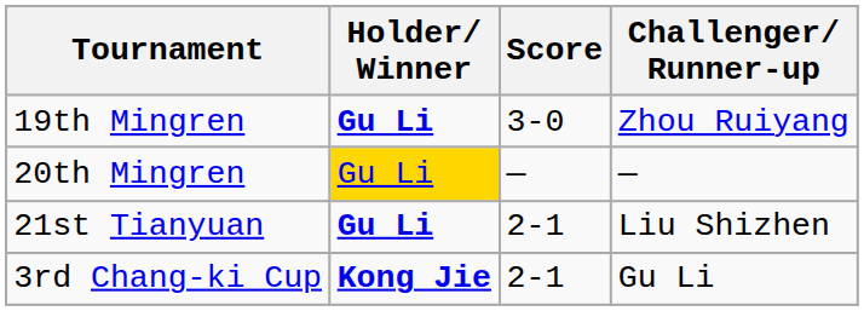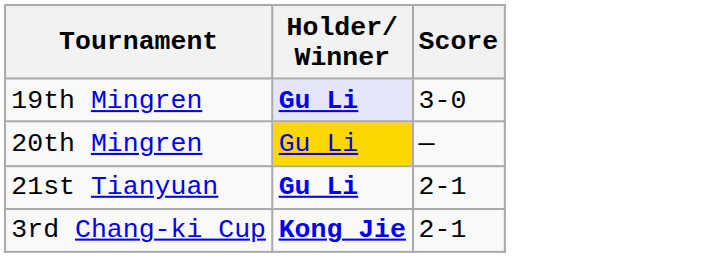- column: Challenger/ Runner-up | Zhou Ruiyang | — | Liu Shizhen | Gu Li
19th Mingren | Holder/ Winner: no background -> lavender background
